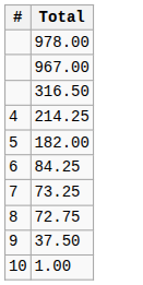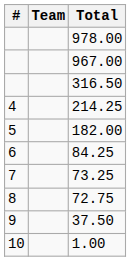+ column: Team
